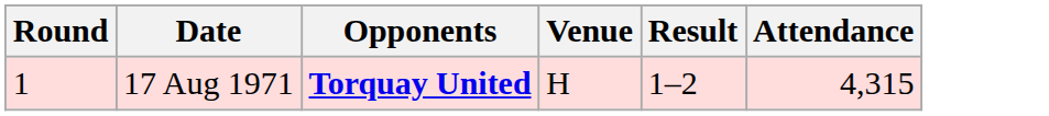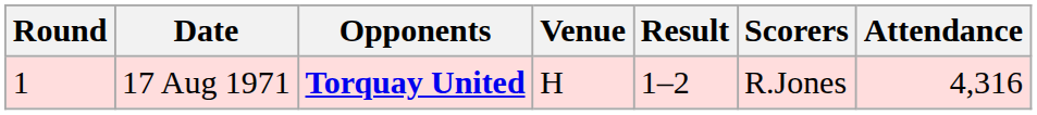+ column: Scorers | R.Jones
17 Aug 1971 | Attendance: 4,315 -> 4,316
